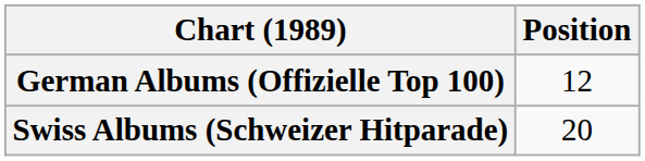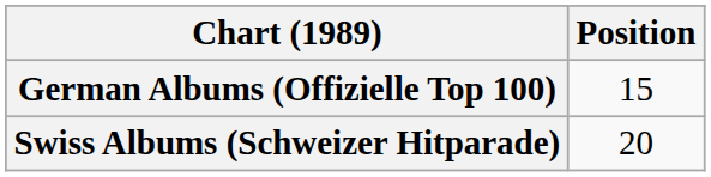German Albums (Offizielle Top 100) | Position: 12 -> 15
